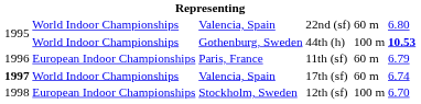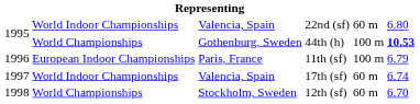44th (h) | column 2: World Indoor Championships -> World Championships
11th (sf) | column 5: 60 m -> 100 m
17th (sf) | column 1: bold -> normal
12th (sf) | column 2: European Indoor Championships -> World Championships
12th (sf) | column 5: 100 m -> 60 m
